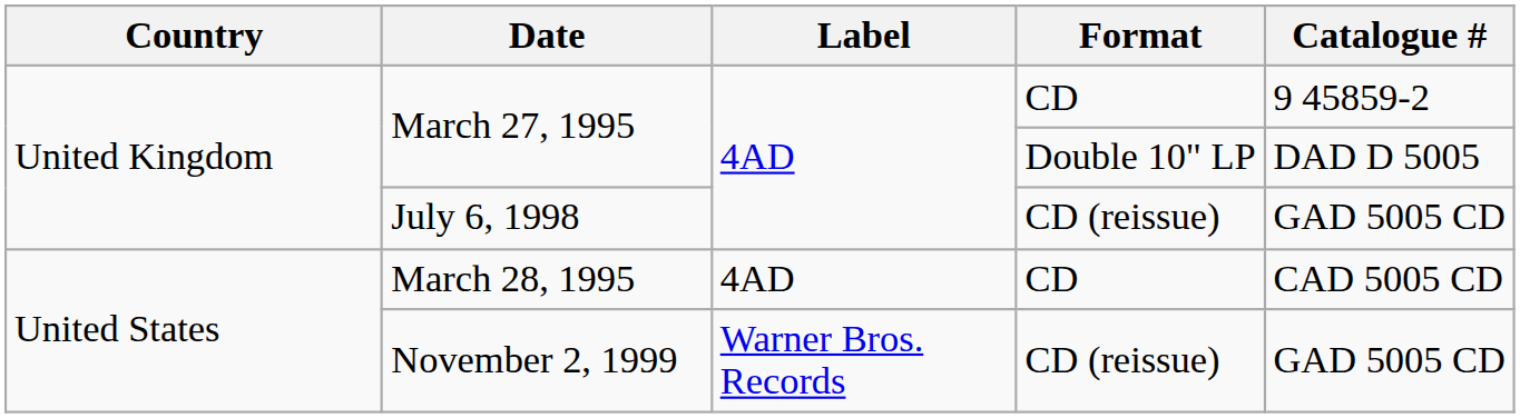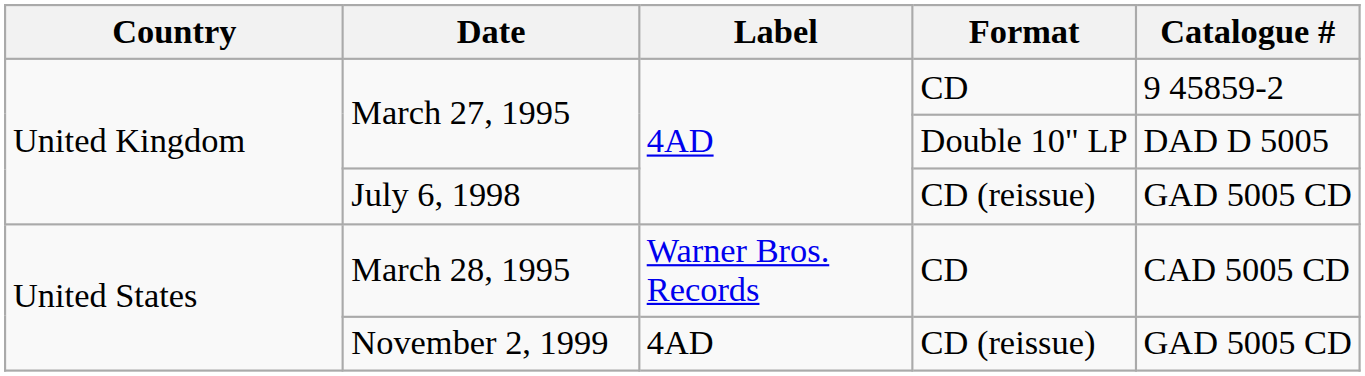March 28, 1995 | Label: 4AD -> Warner Bros. Records
November 2, 1999 | Label: Warner Bros. Records -> 4AD
